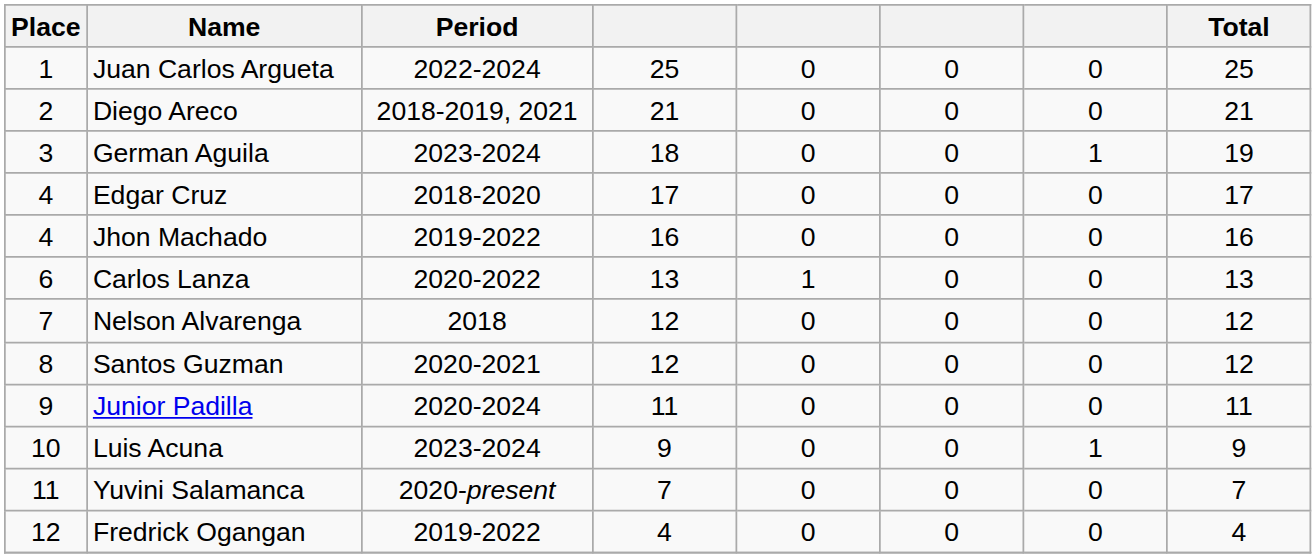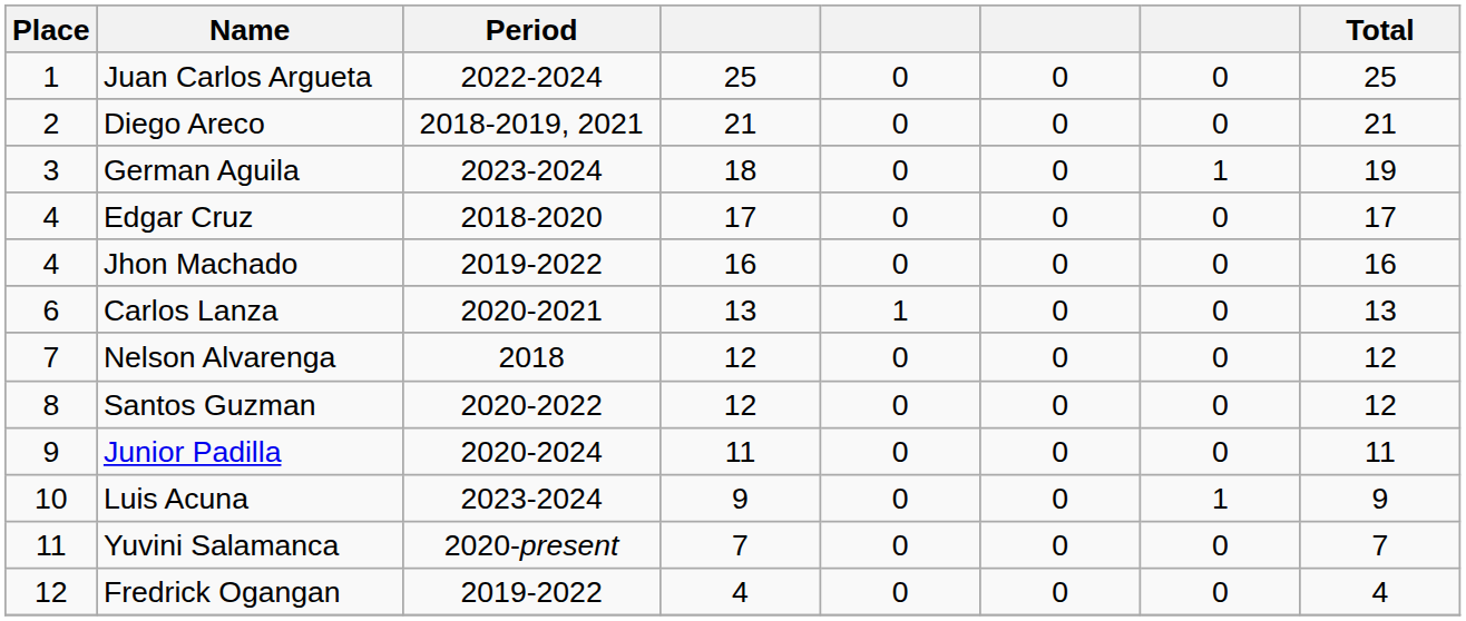Carlos Lanza | Period: 2020-2022 -> 2020-2021
Santos Guzman | Period: 2020-2021 -> 2020-2022
